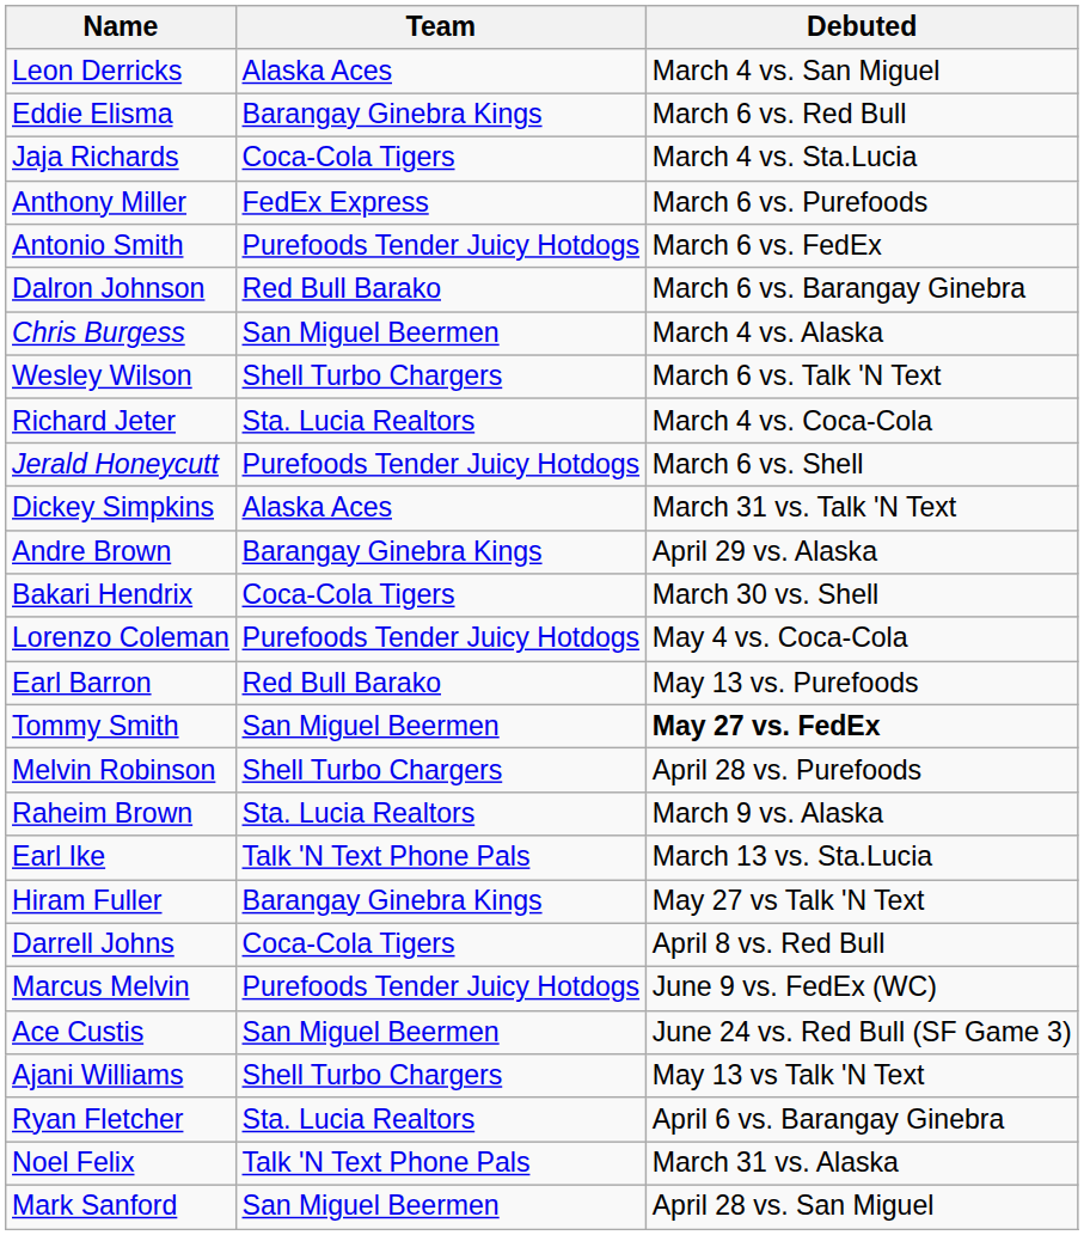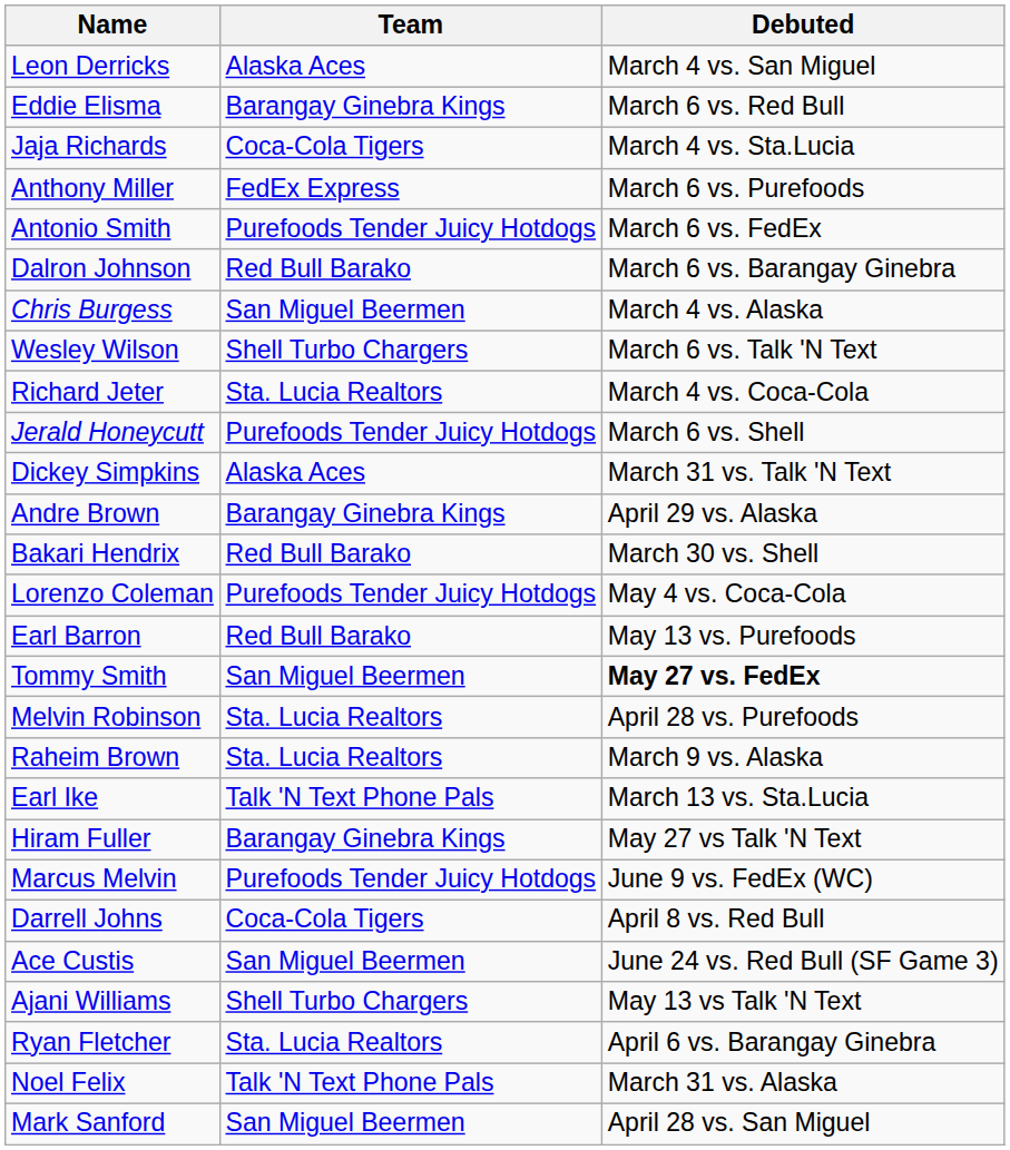Bakari Hendrix | Team: Coca-Cola Tigers -> Red Bull Barako
Melvin Robinson | Team: Shell Turbo Chargers -> Sta. Lucia Realtors
rows swapped: Darrell Johns <-> Marcus Melvin
